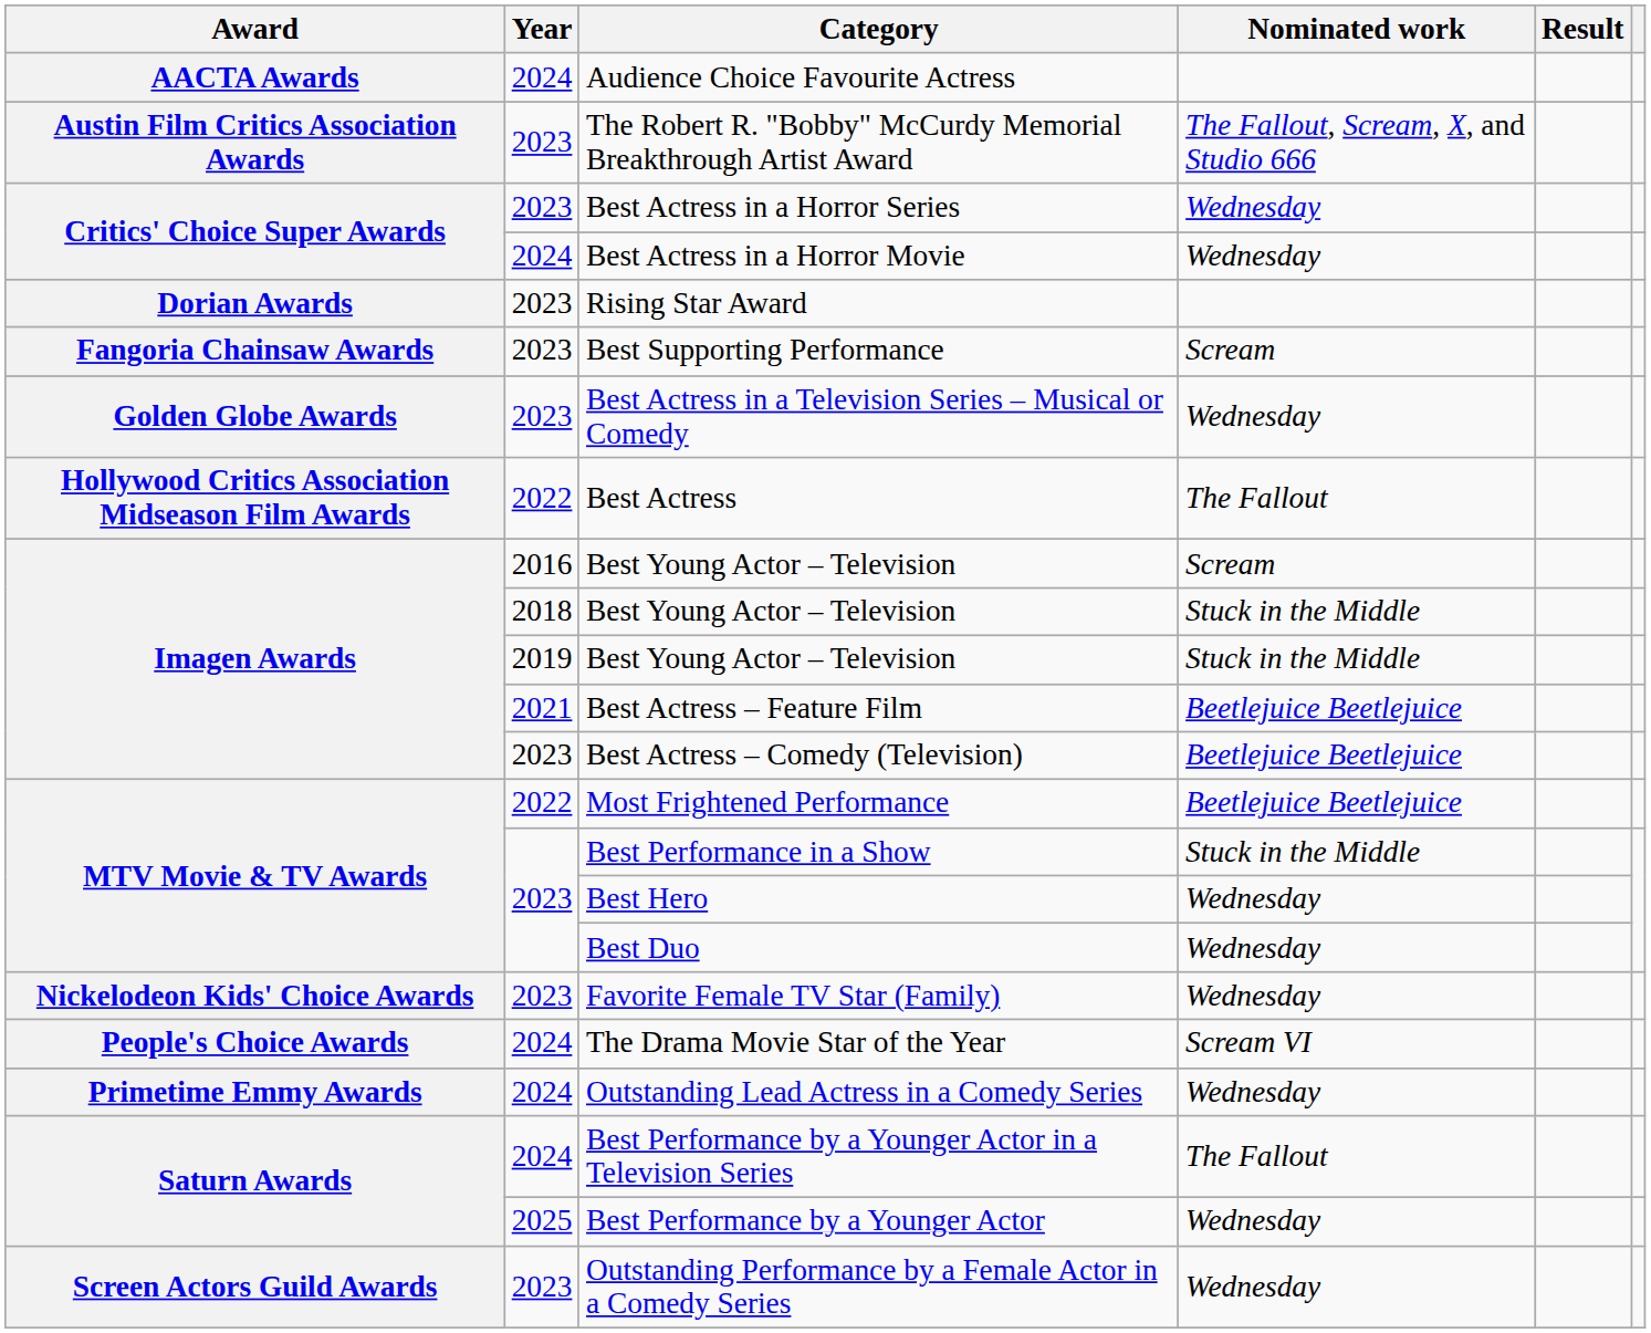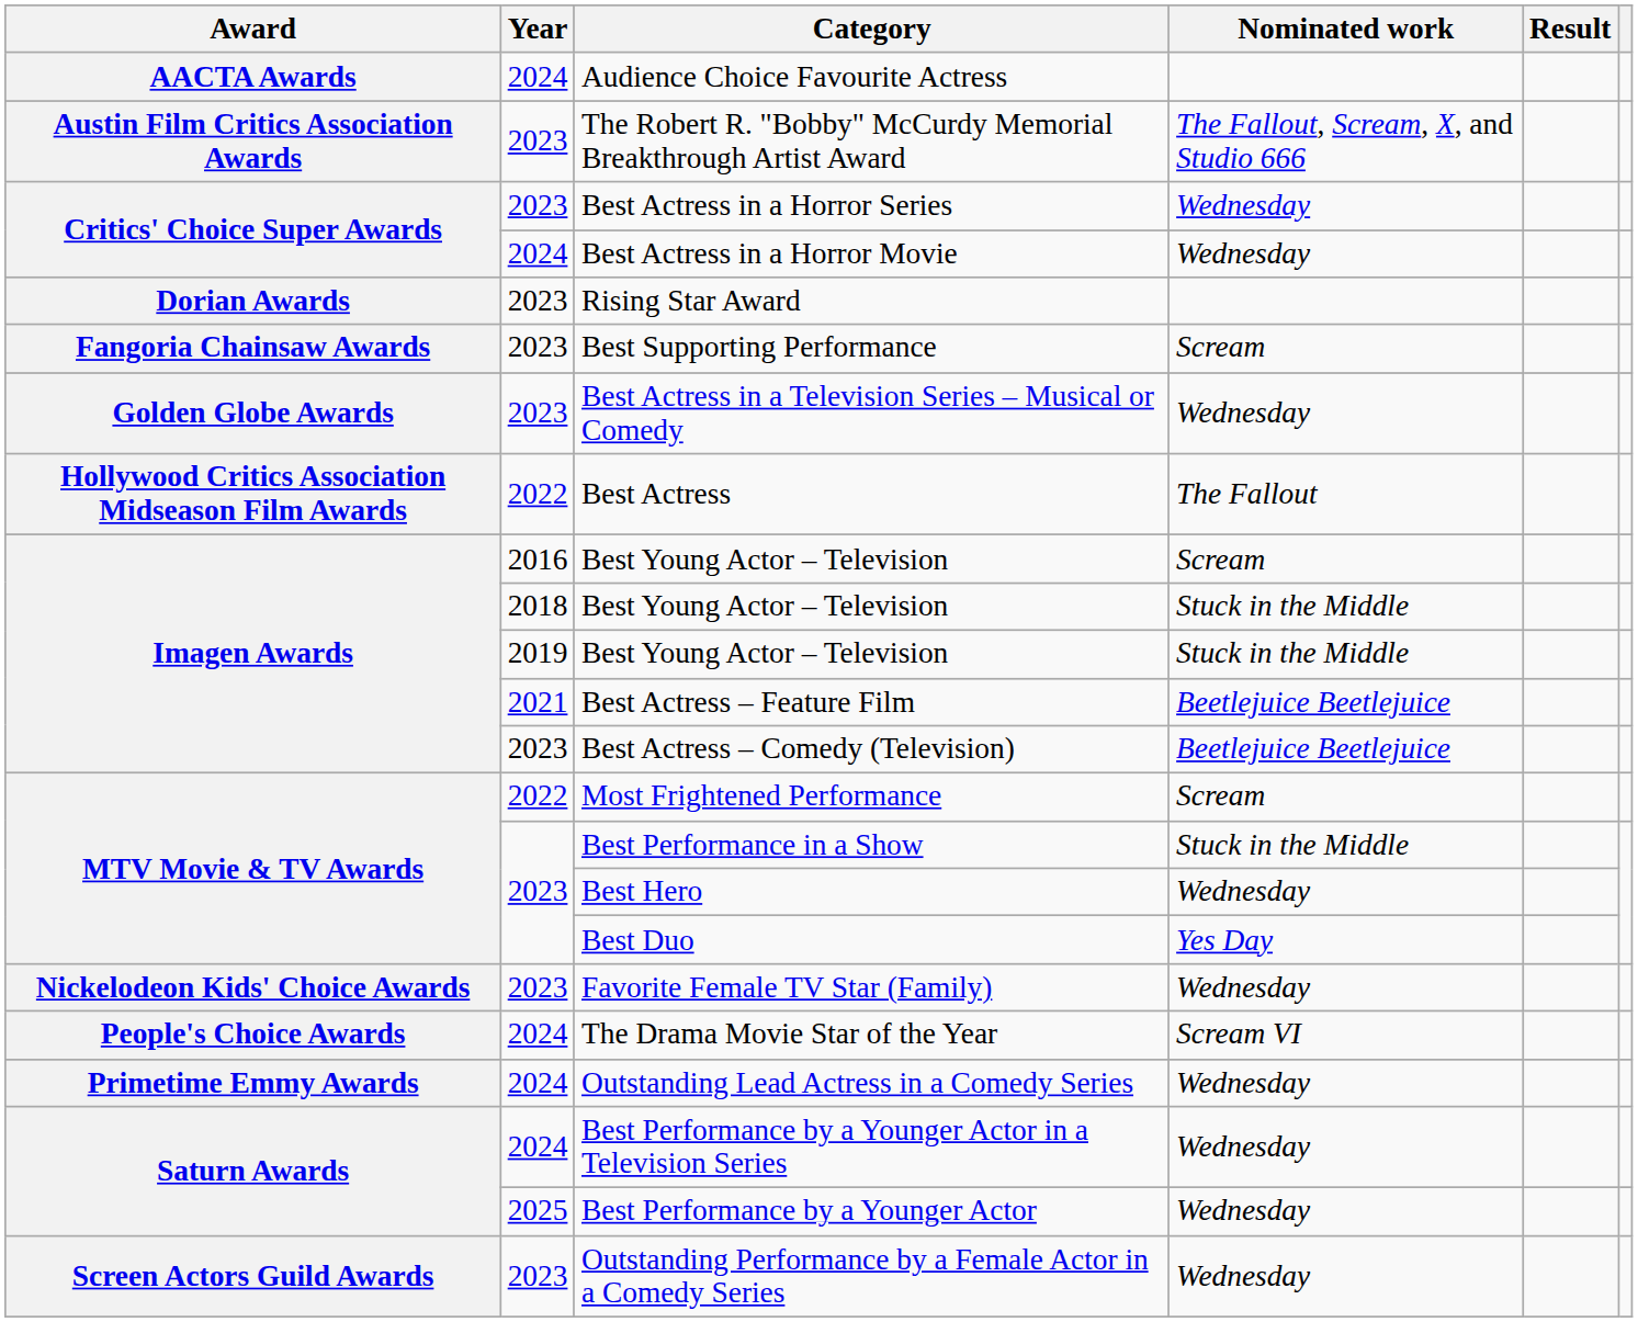Most Frightened Performance | Nominated work: Beetlejuice Beetlejuice -> Scream
Best Duo | Nominated work: Wednesday -> Yes Day
Best Performance by a Younger Actor in a Television Series | Nominated work: The Fallout -> Wednesday
